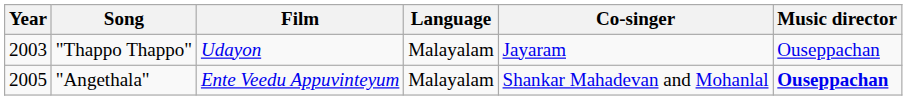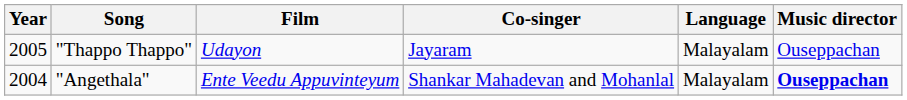columns swapped: Co-singer <-> Language
"Thappo Thappo" | Year: 2003 -> 2005
"Angethala" | Year: 2005 -> 2004
